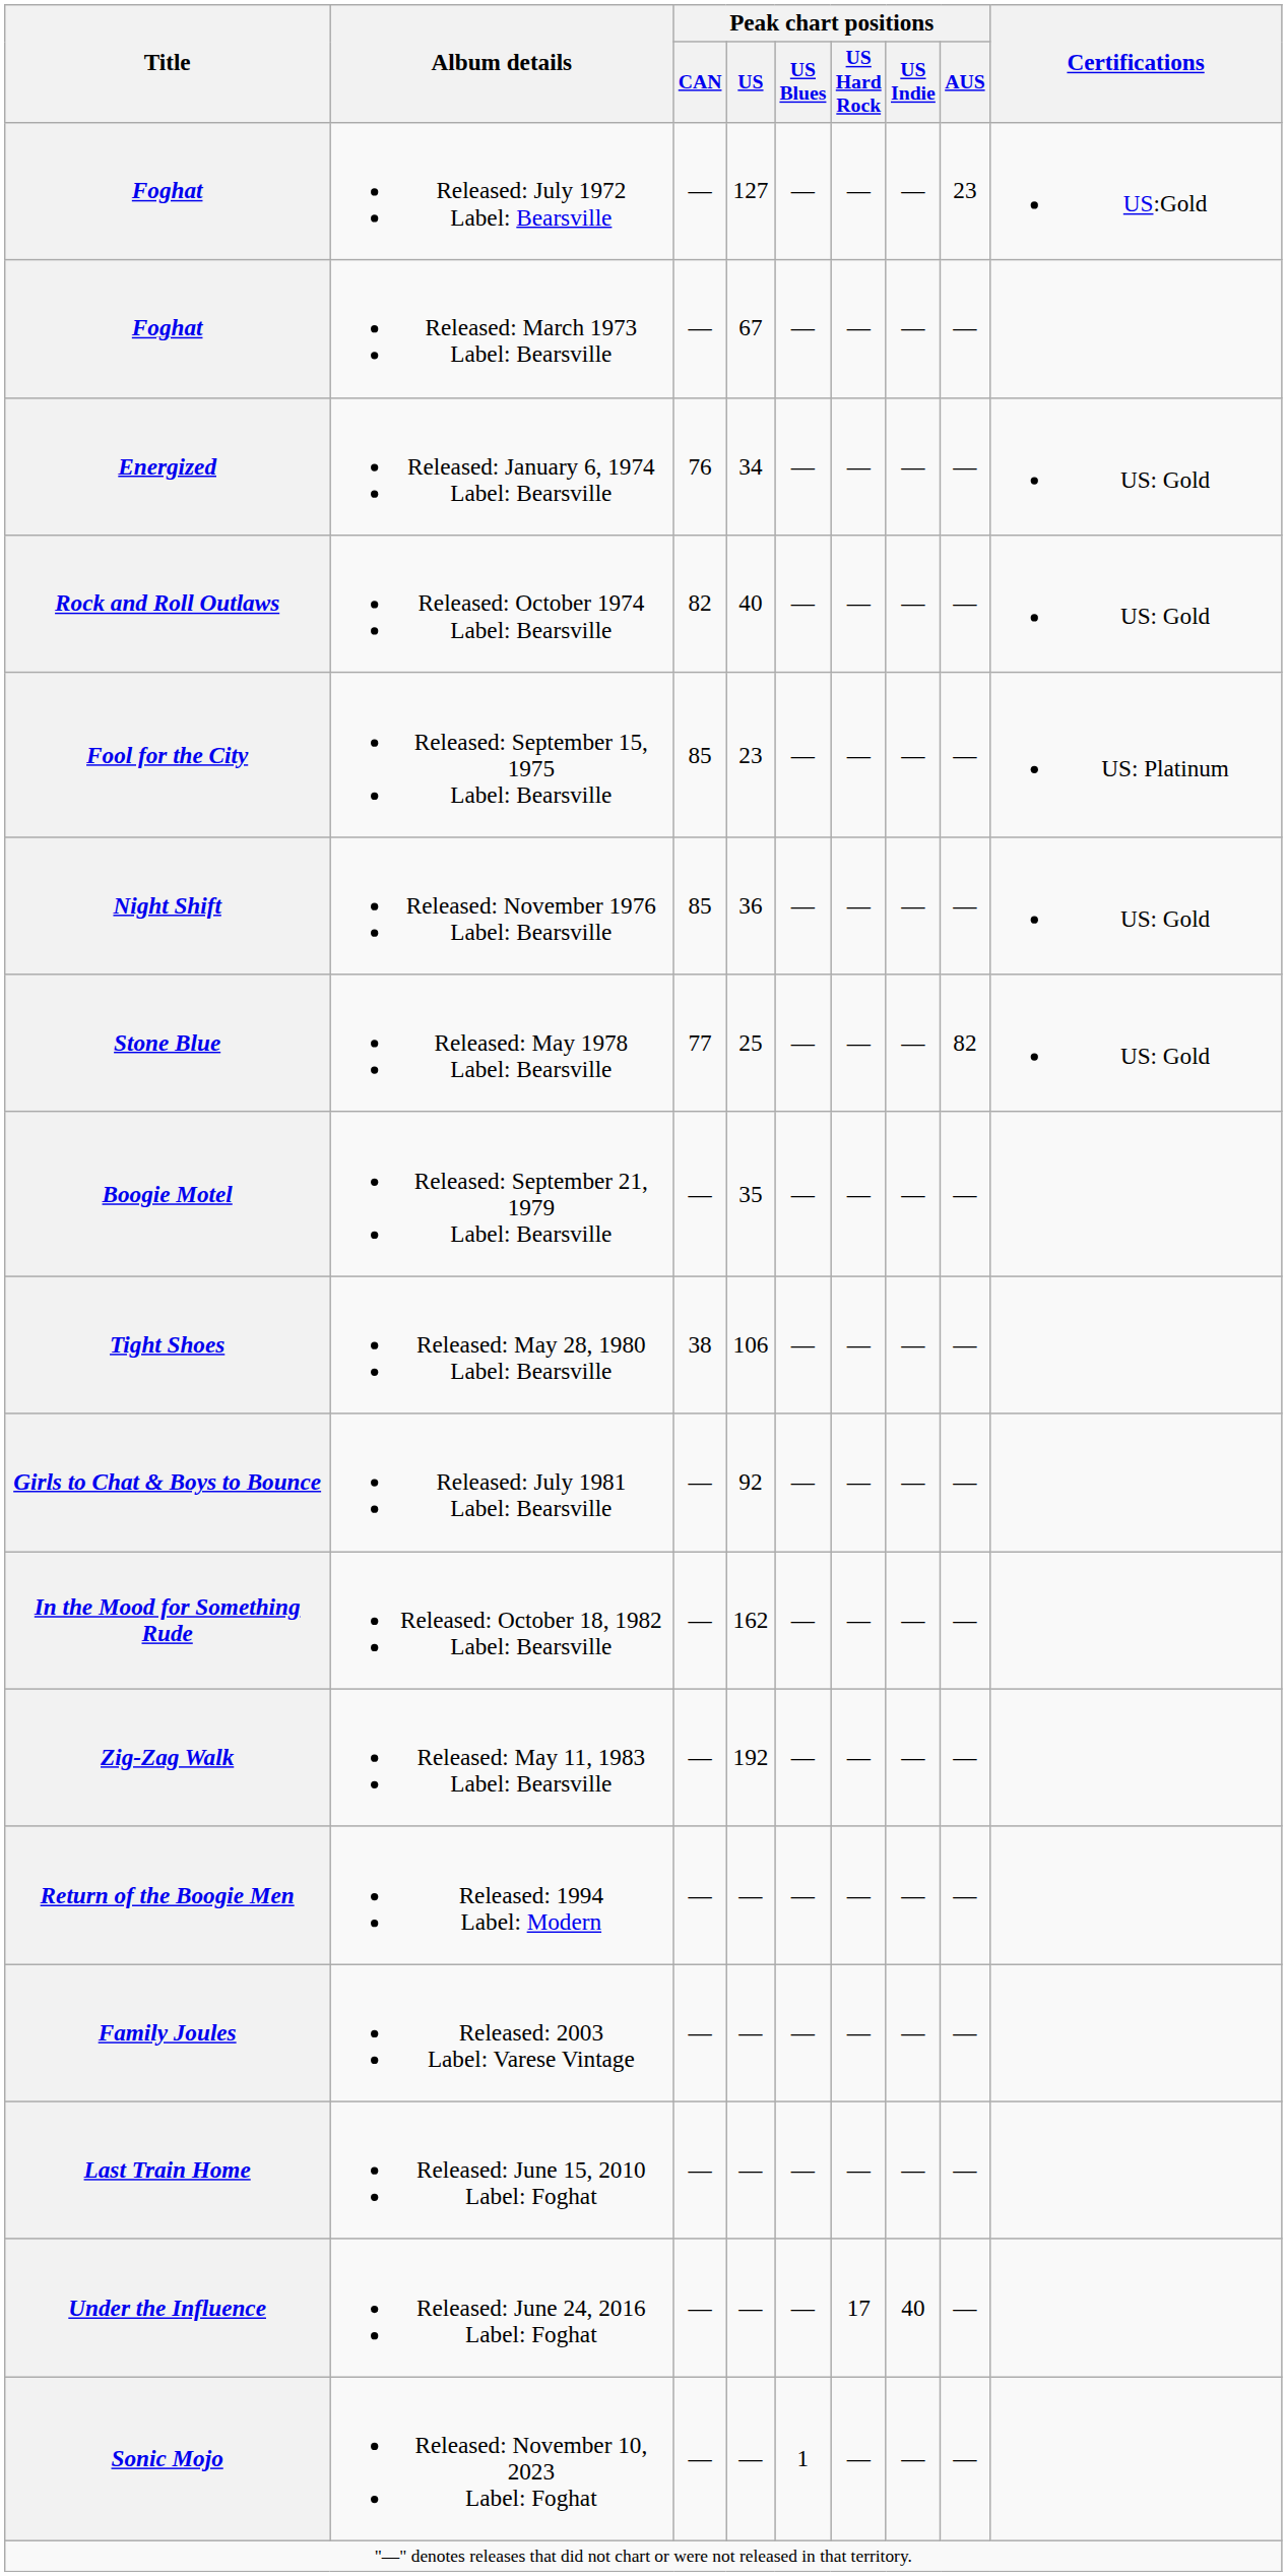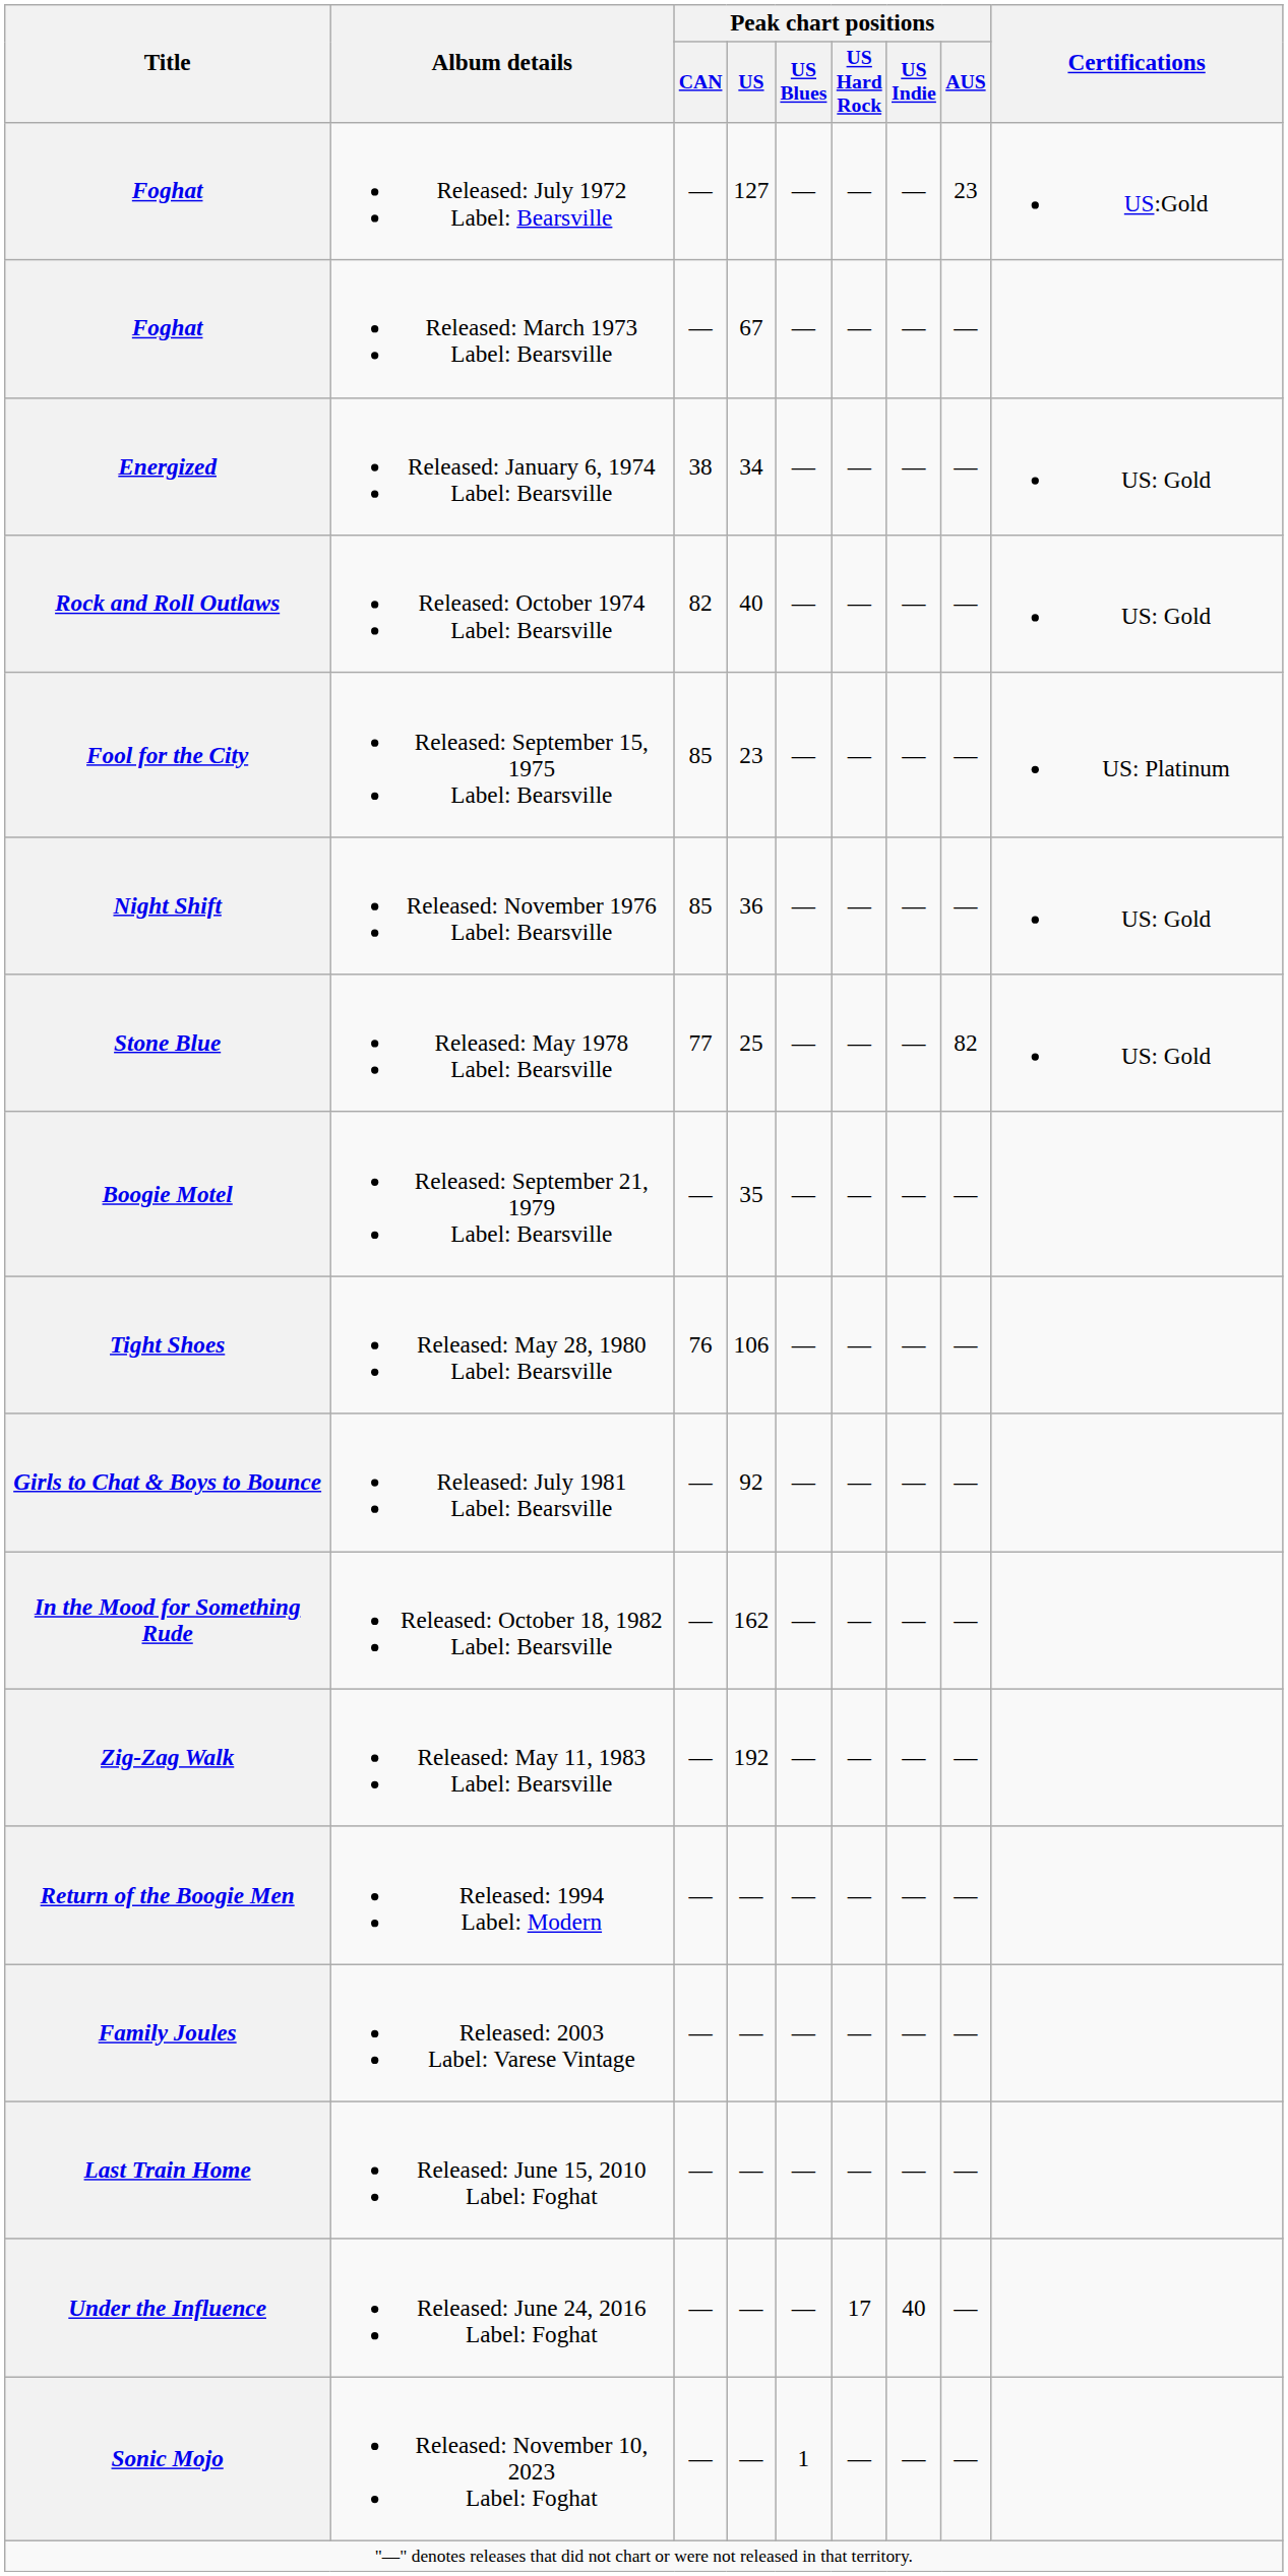Energized | Peak chart positions / CAN: 76 -> 38
Tight Shoes | Peak chart positions / CAN: 38 -> 76
